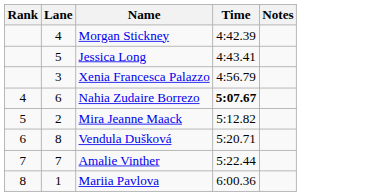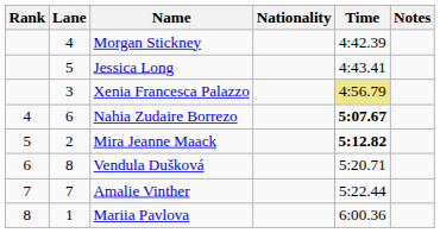+ column: Nationality
Xenia Francesca Palazzo | Time: no background -> khaki background
Mira Jeanne Maack | Time: normal -> bold
